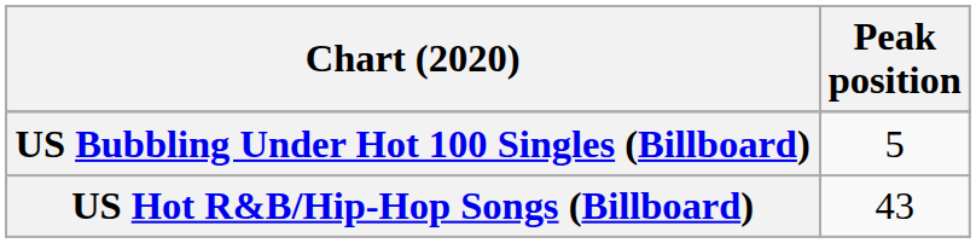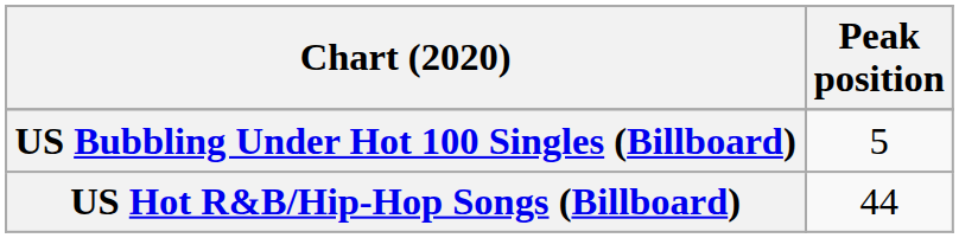US Hot R&B/Hip-Hop Songs (Billboard) | Peak position: 43 -> 44
